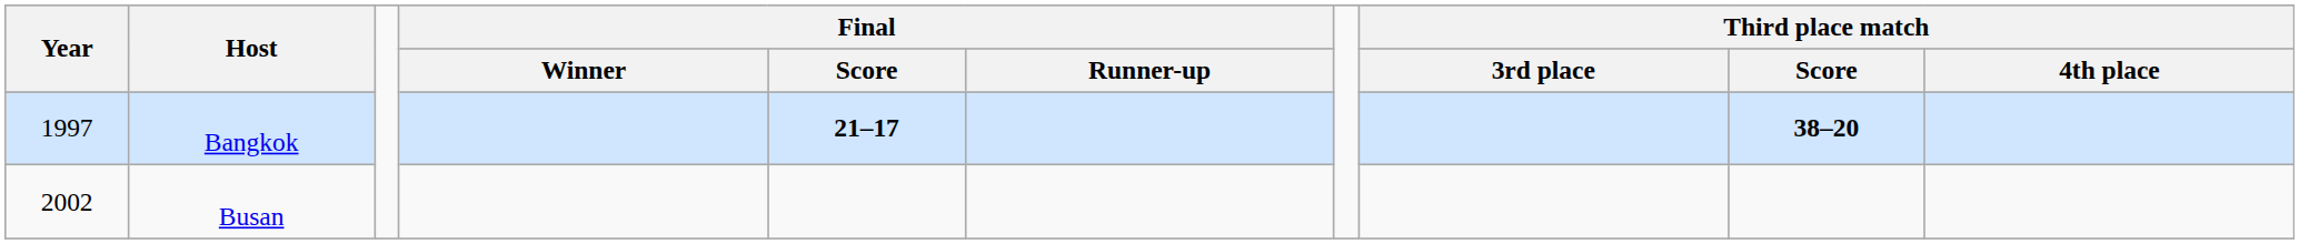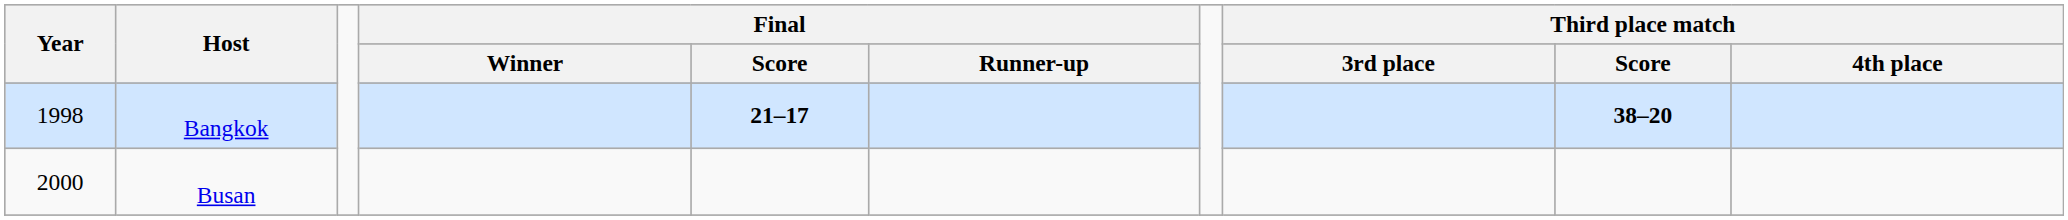Bangkok | Year: 1997 -> 1998
Busan | Year: 2002 -> 2000
